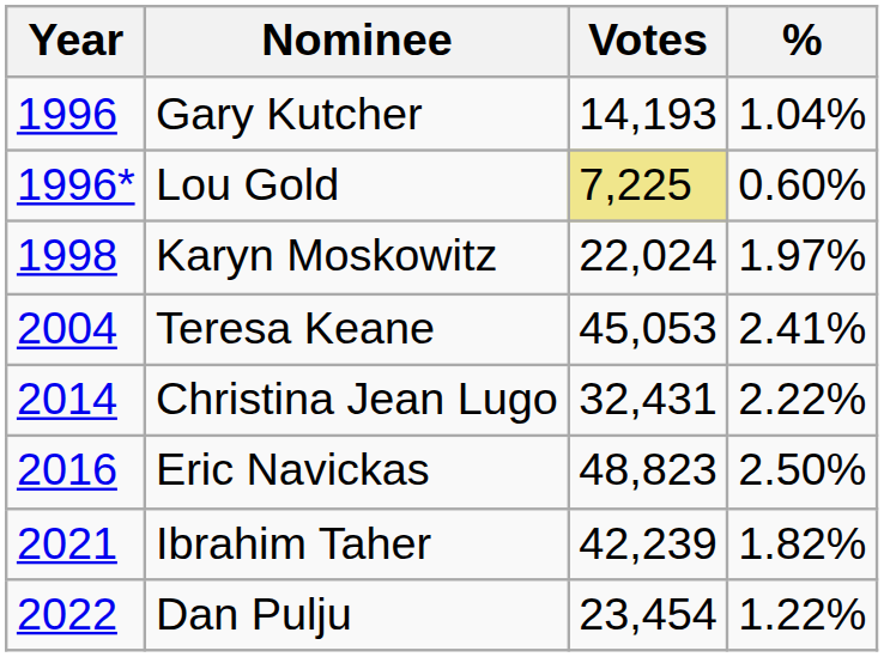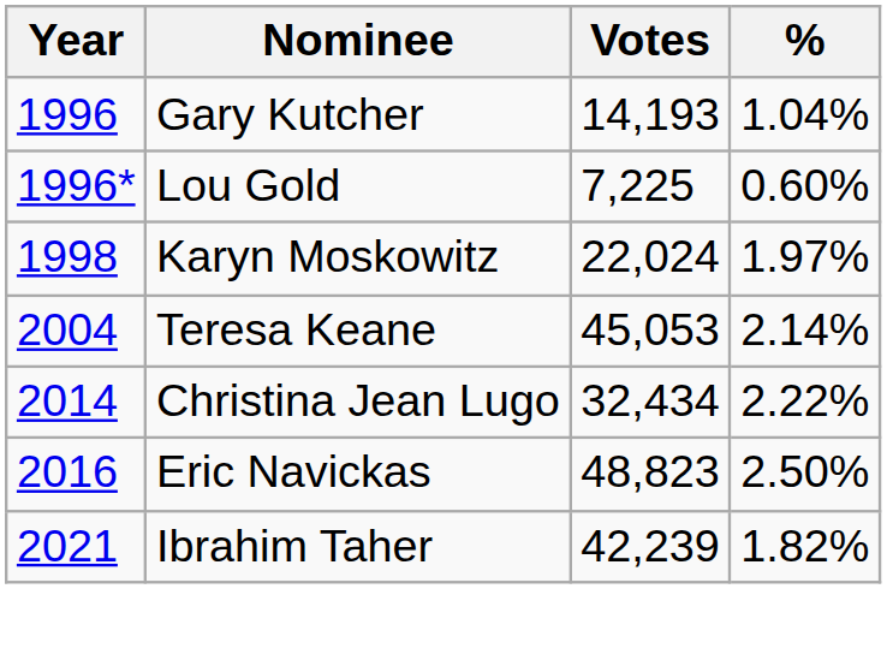Lou Gold | Votes: khaki background -> no background
Teresa Keane | %: 2.41% -> 2.14%
Christina Jean Lugo | Votes: 32,431 -> 32,434
- row: 2022 | Dan Pulju | 23,454 | 1.22%
